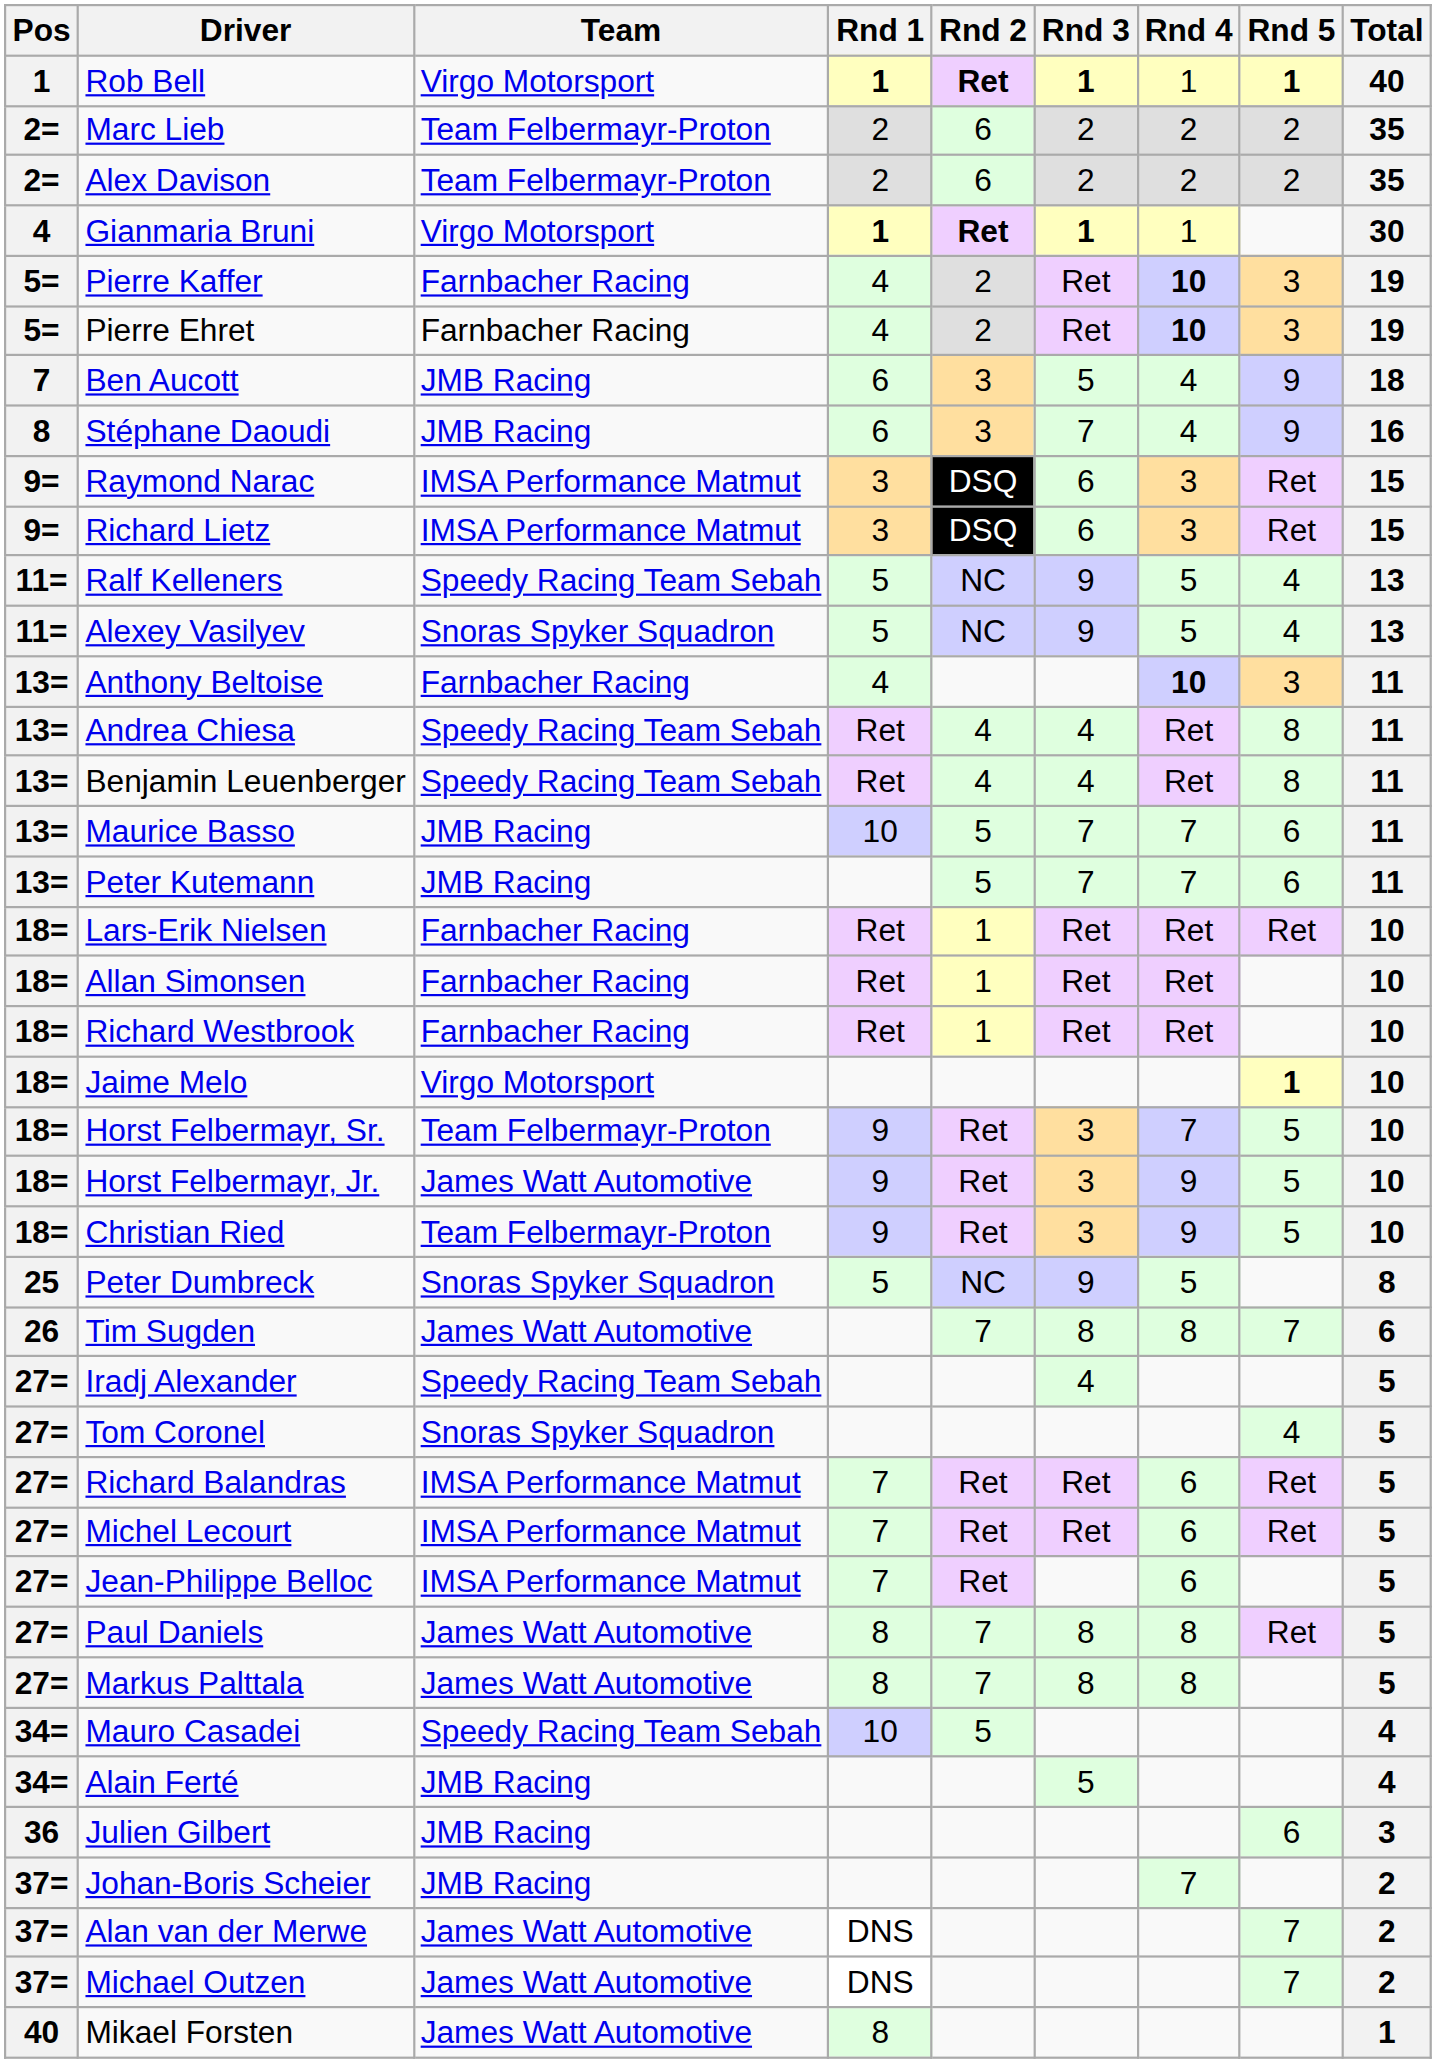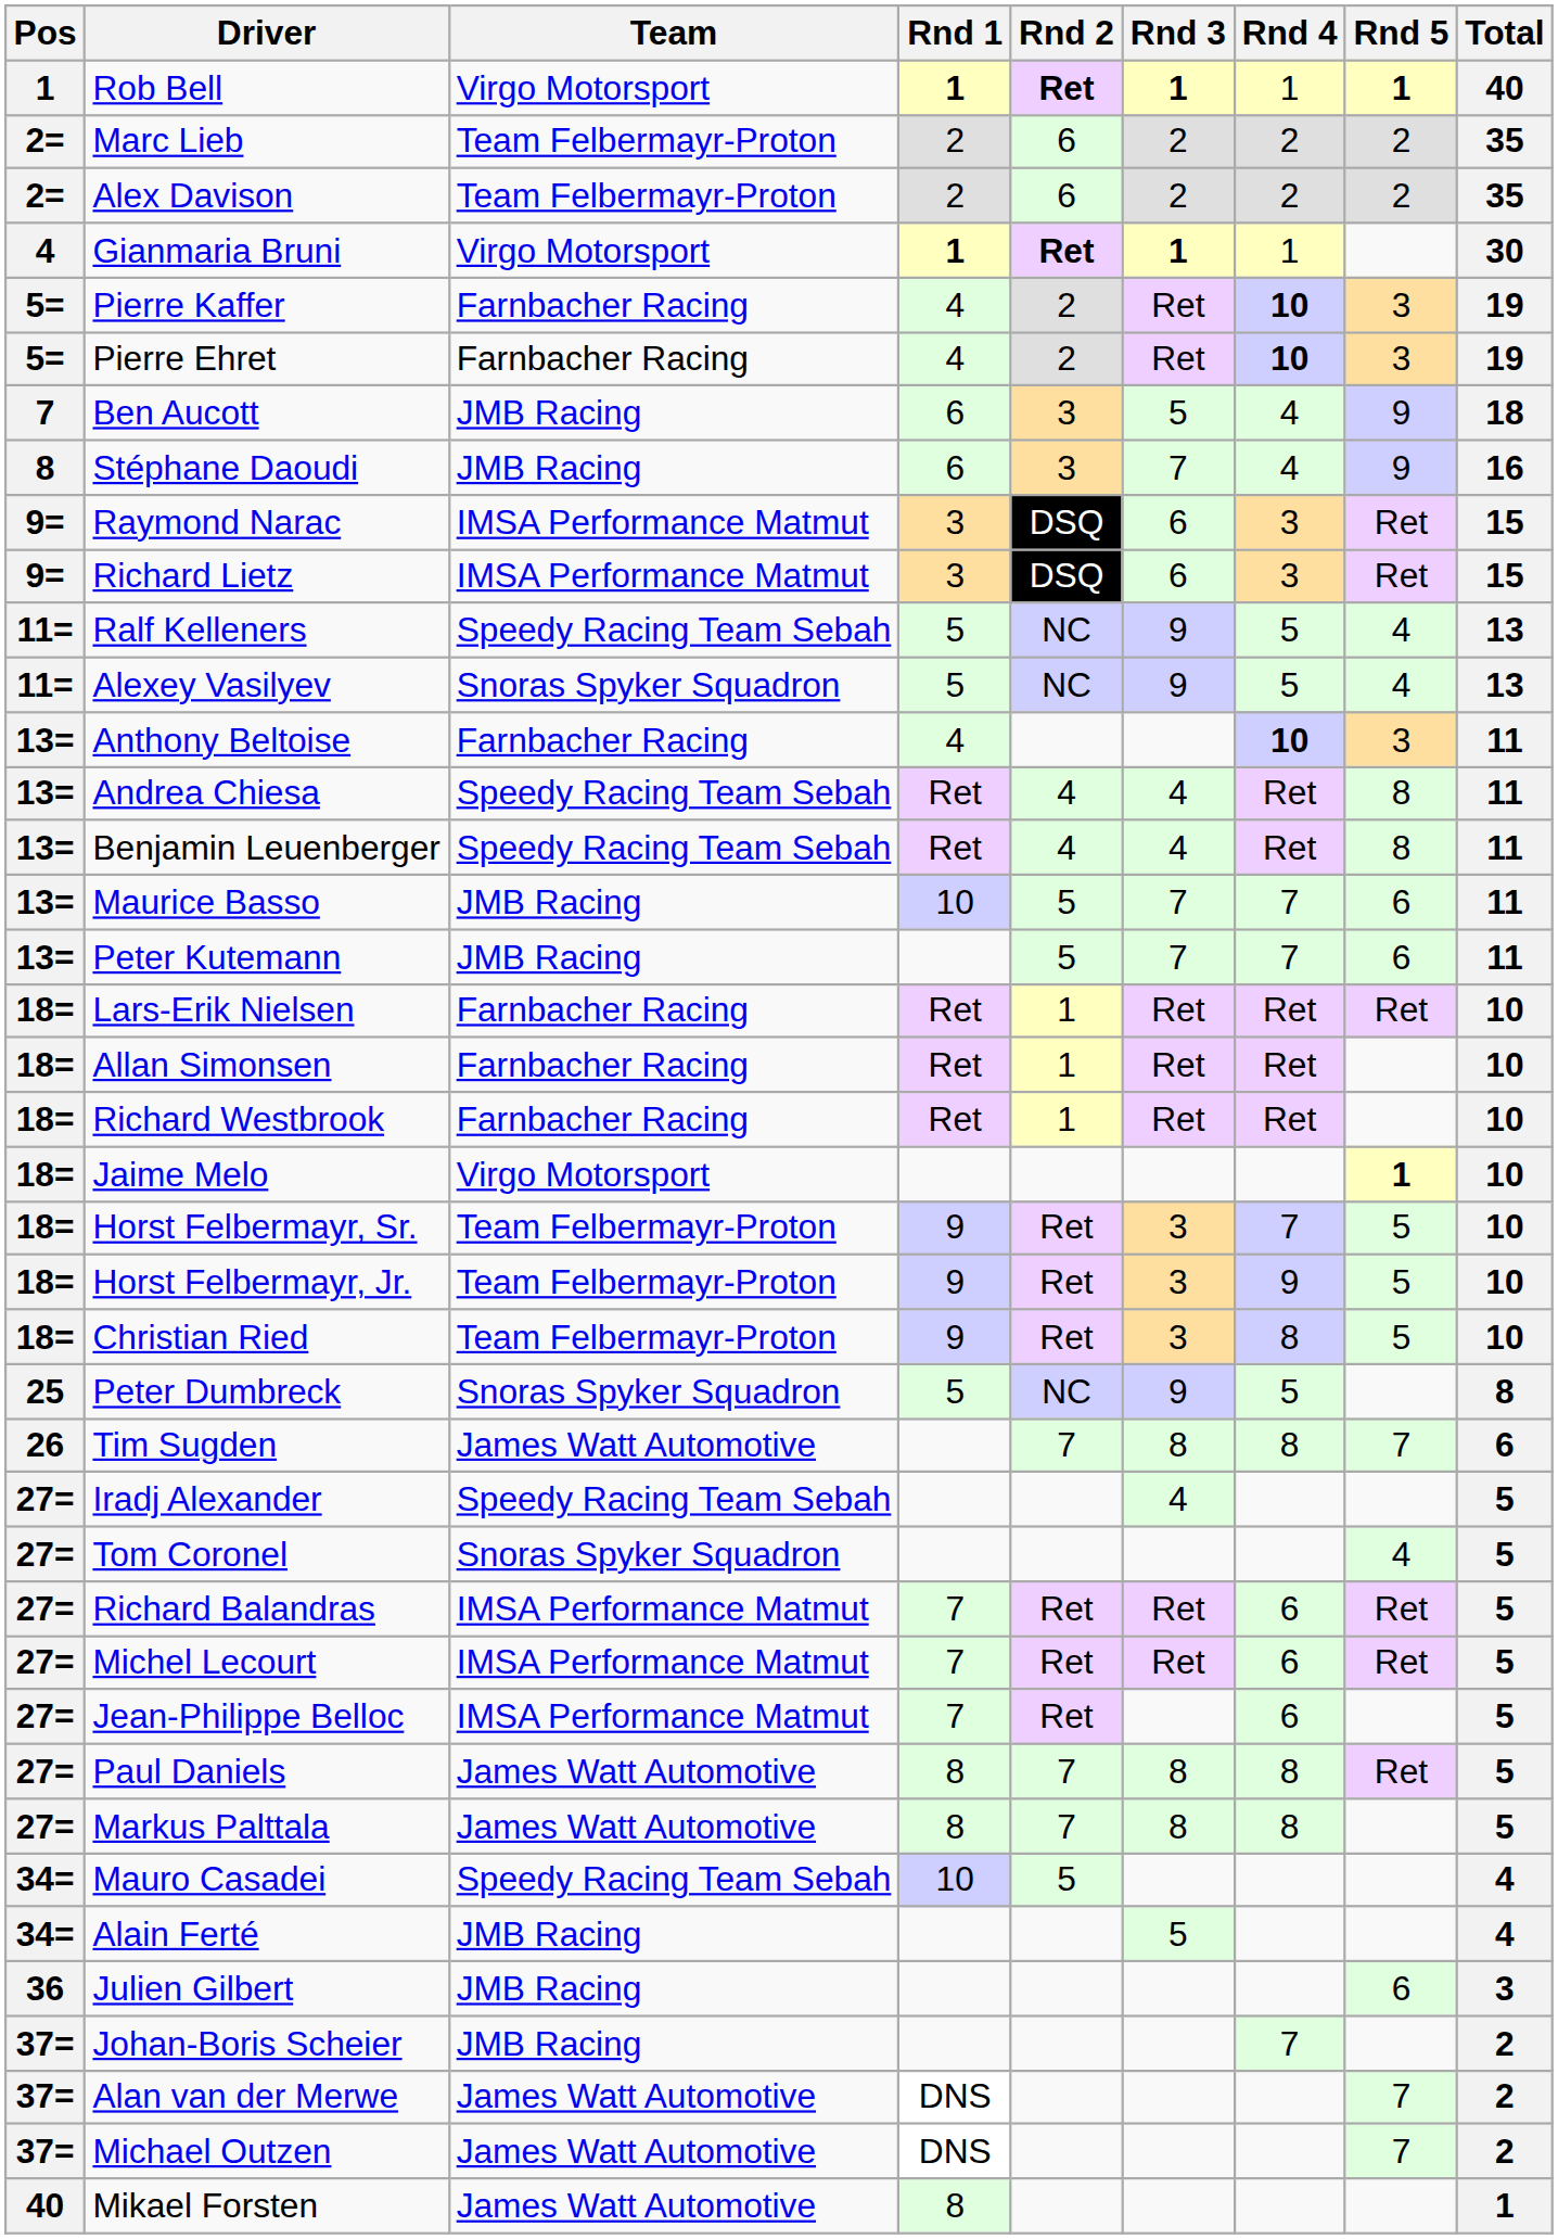Horst Felbermayr, Jr. | Team: James Watt Automotive -> Team Felbermayr-Proton
Christian Ried | Rnd 4: 9 -> 8
